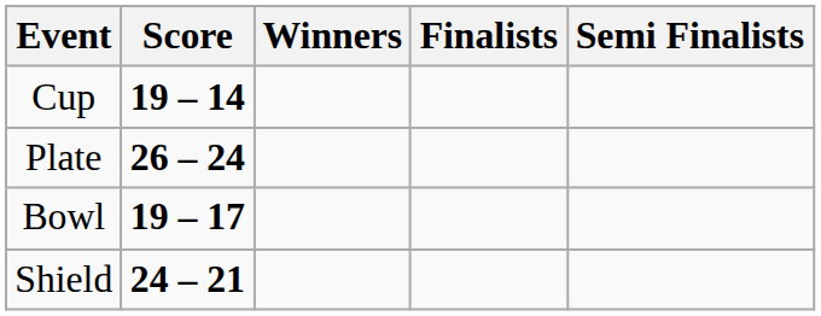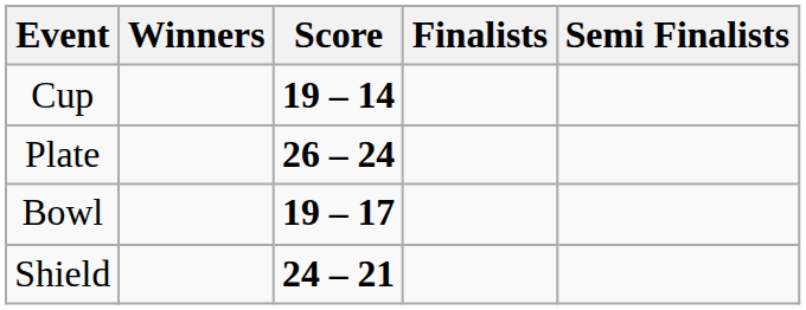columns swapped: Winners <-> Score
